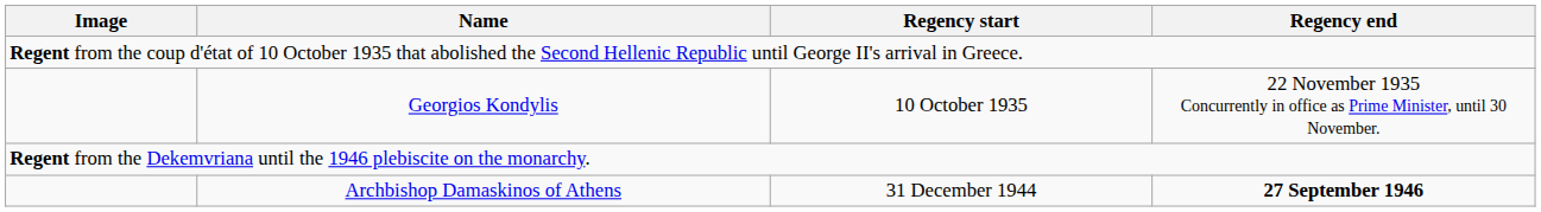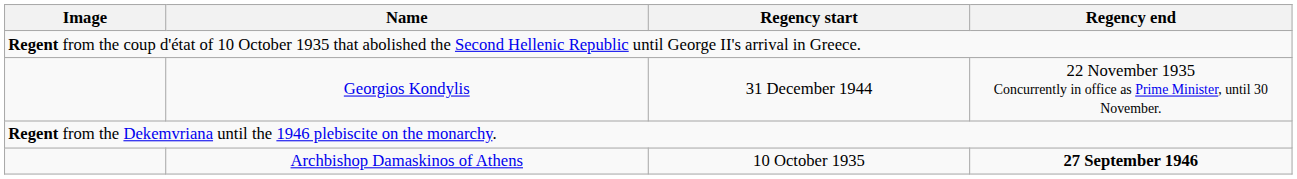Georgios Kondylis | Regency start: 10 October 1935 -> 31 December 1944
Archbishop Damaskinos of Athens | Regency start: 31 December 1944 -> 10 October 1935
